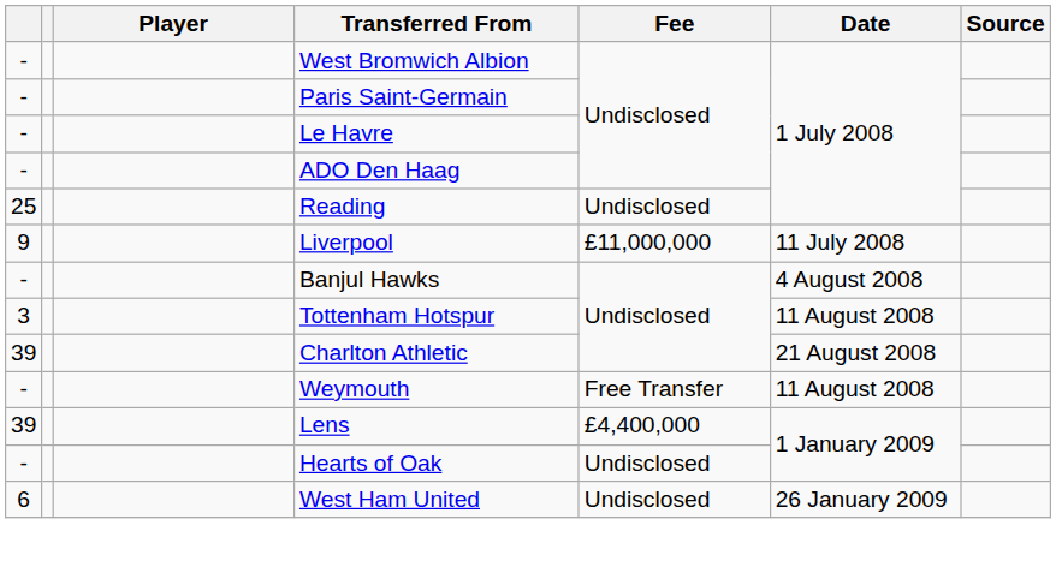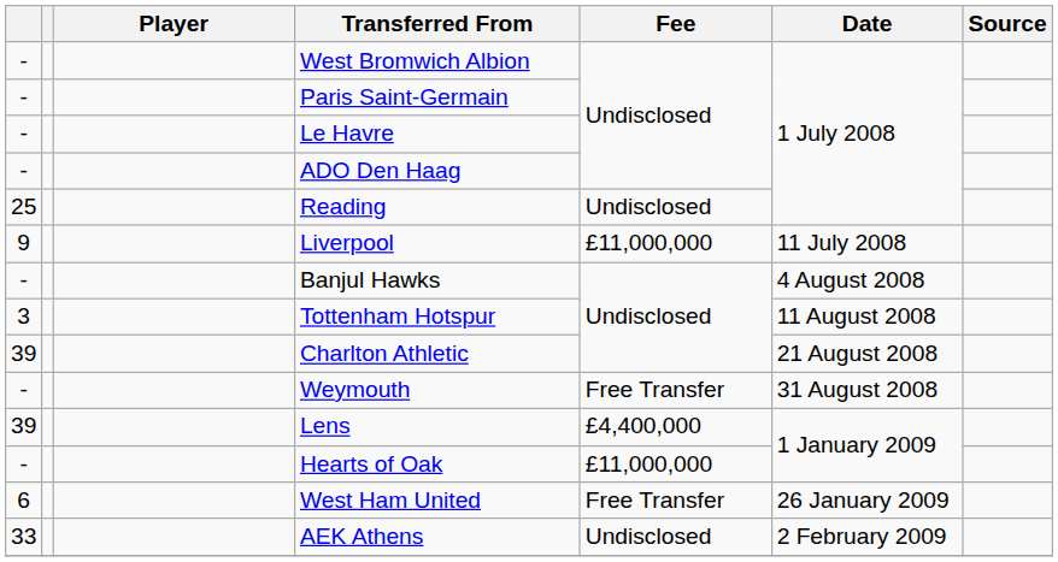Weymouth | Date: 11 August 2008 -> 31 August 2008
Hearts of Oak | Fee: Undisclosed -> £11,000,000
West Ham United | Fee: Undisclosed -> Free Transfer
+ row: 33 | AEK Athens | Undisclosed | 2 February 2009
